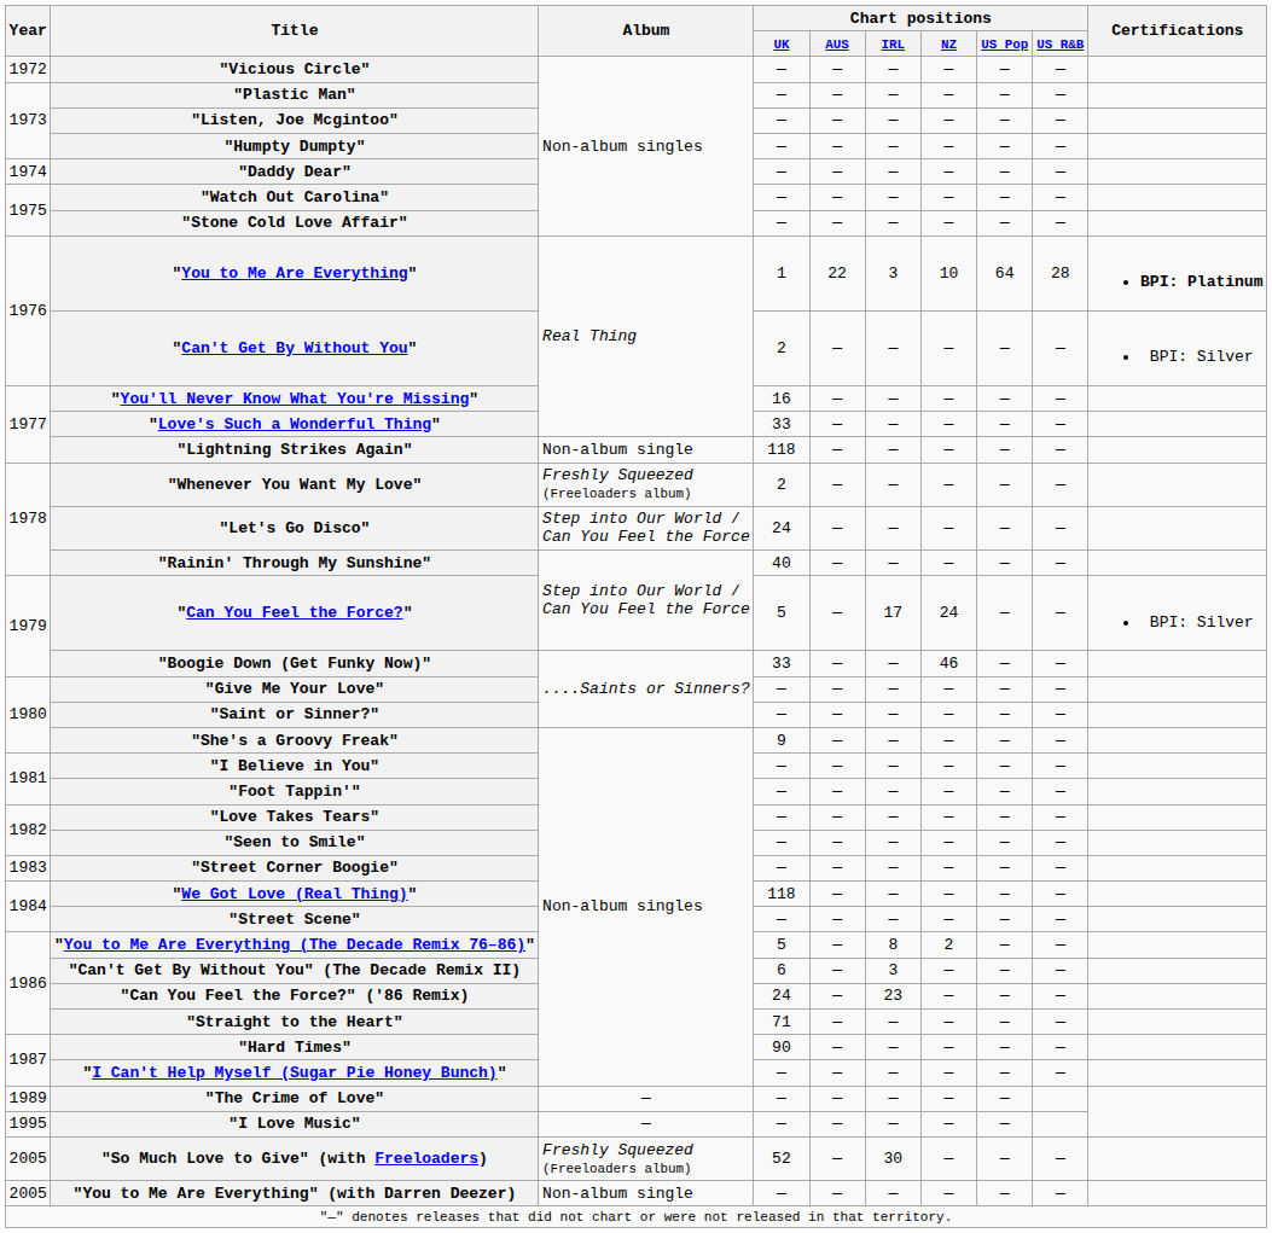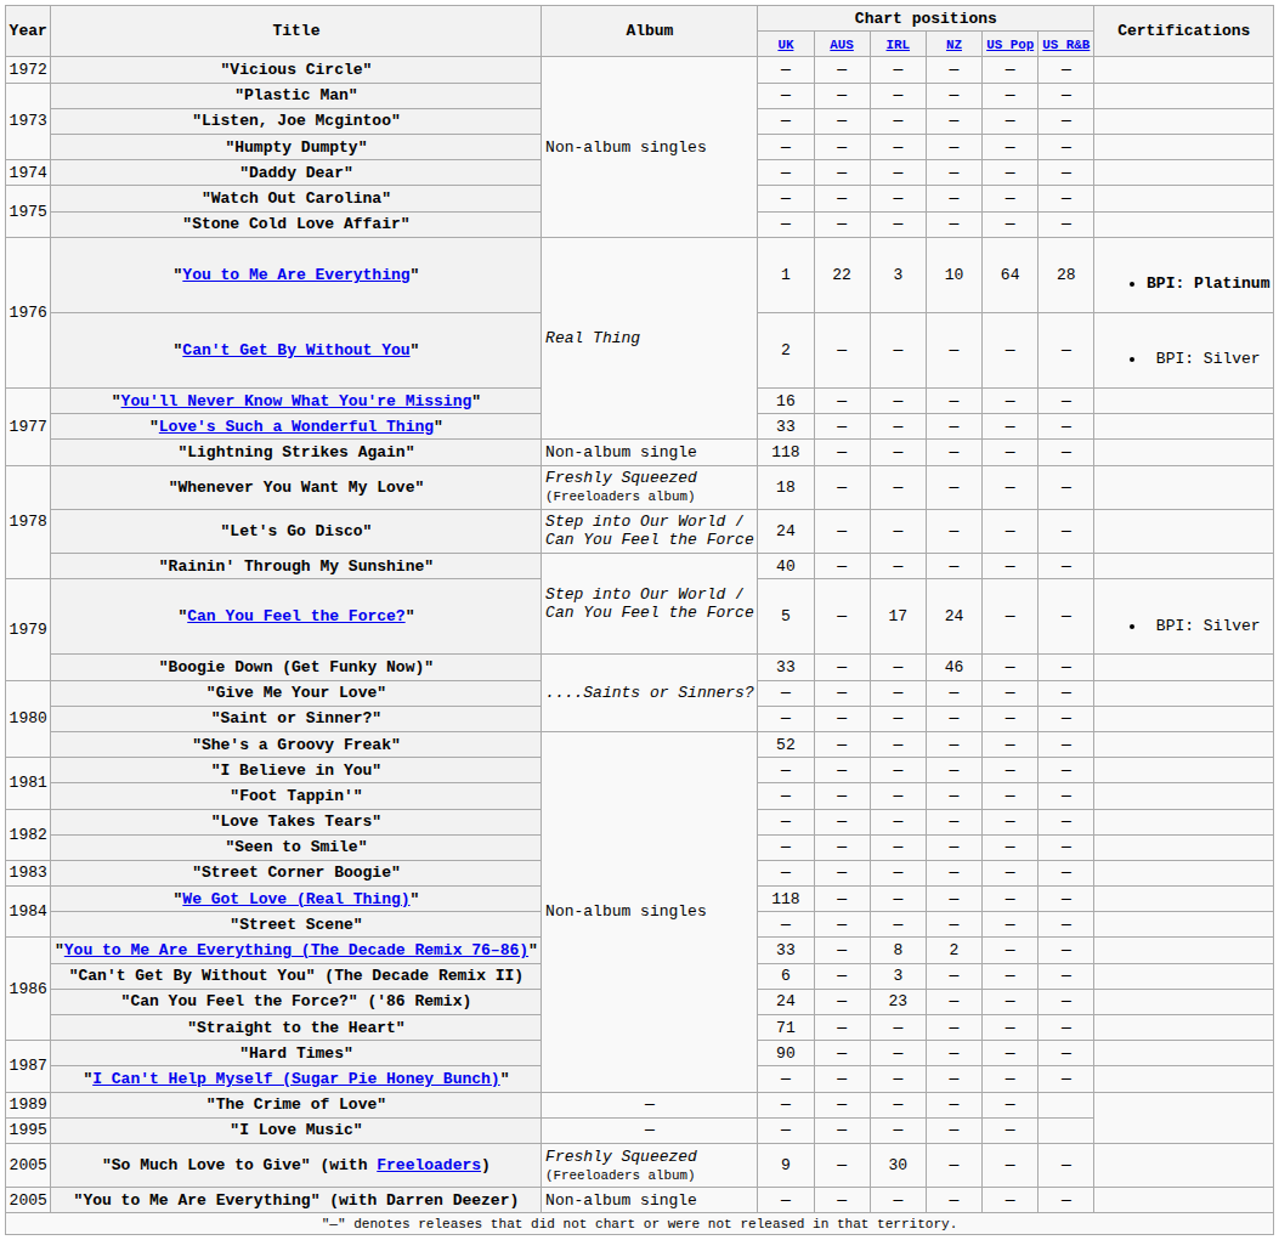"Whenever You Want My Love" | Chart positions / UK: 2 -> 18
"She's a Groovy Freak" | Chart positions / UK: 9 -> 52
"You to Me Are Everything (The Decade Remix 76–86)" | Chart positions / UK: 5 -> 33
"So Much Love to Give" (with Freeloaders) | Chart positions / UK: 52 -> 9
